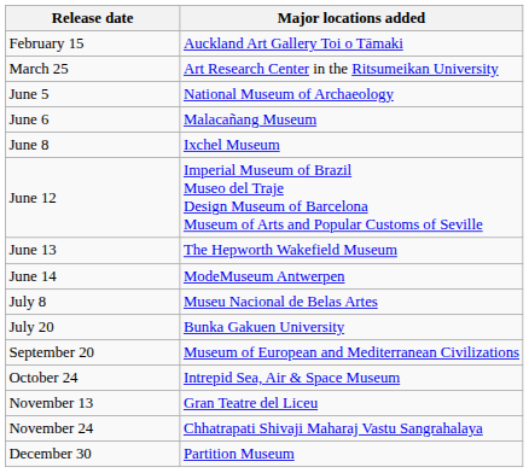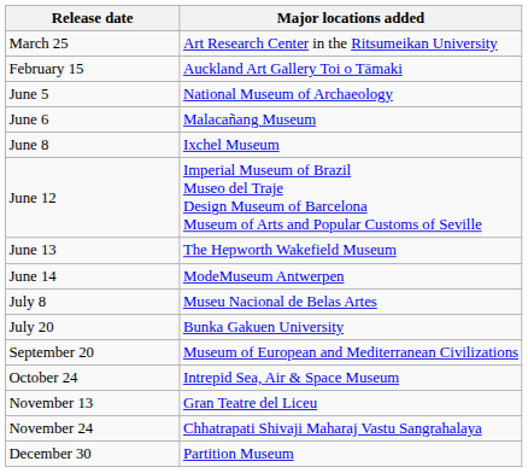rows swapped: February 15 <-> March 25
